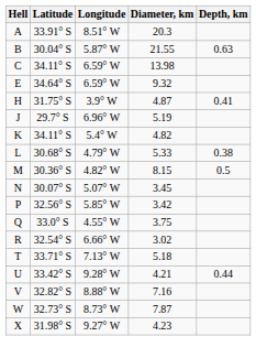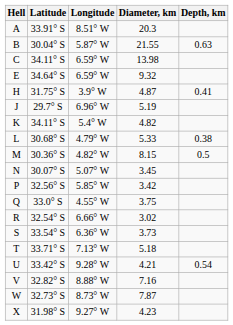+ row: S | 33.54° S | 6.36° W | 3.73
U | Depth, km: 0.44 -> 0.54
